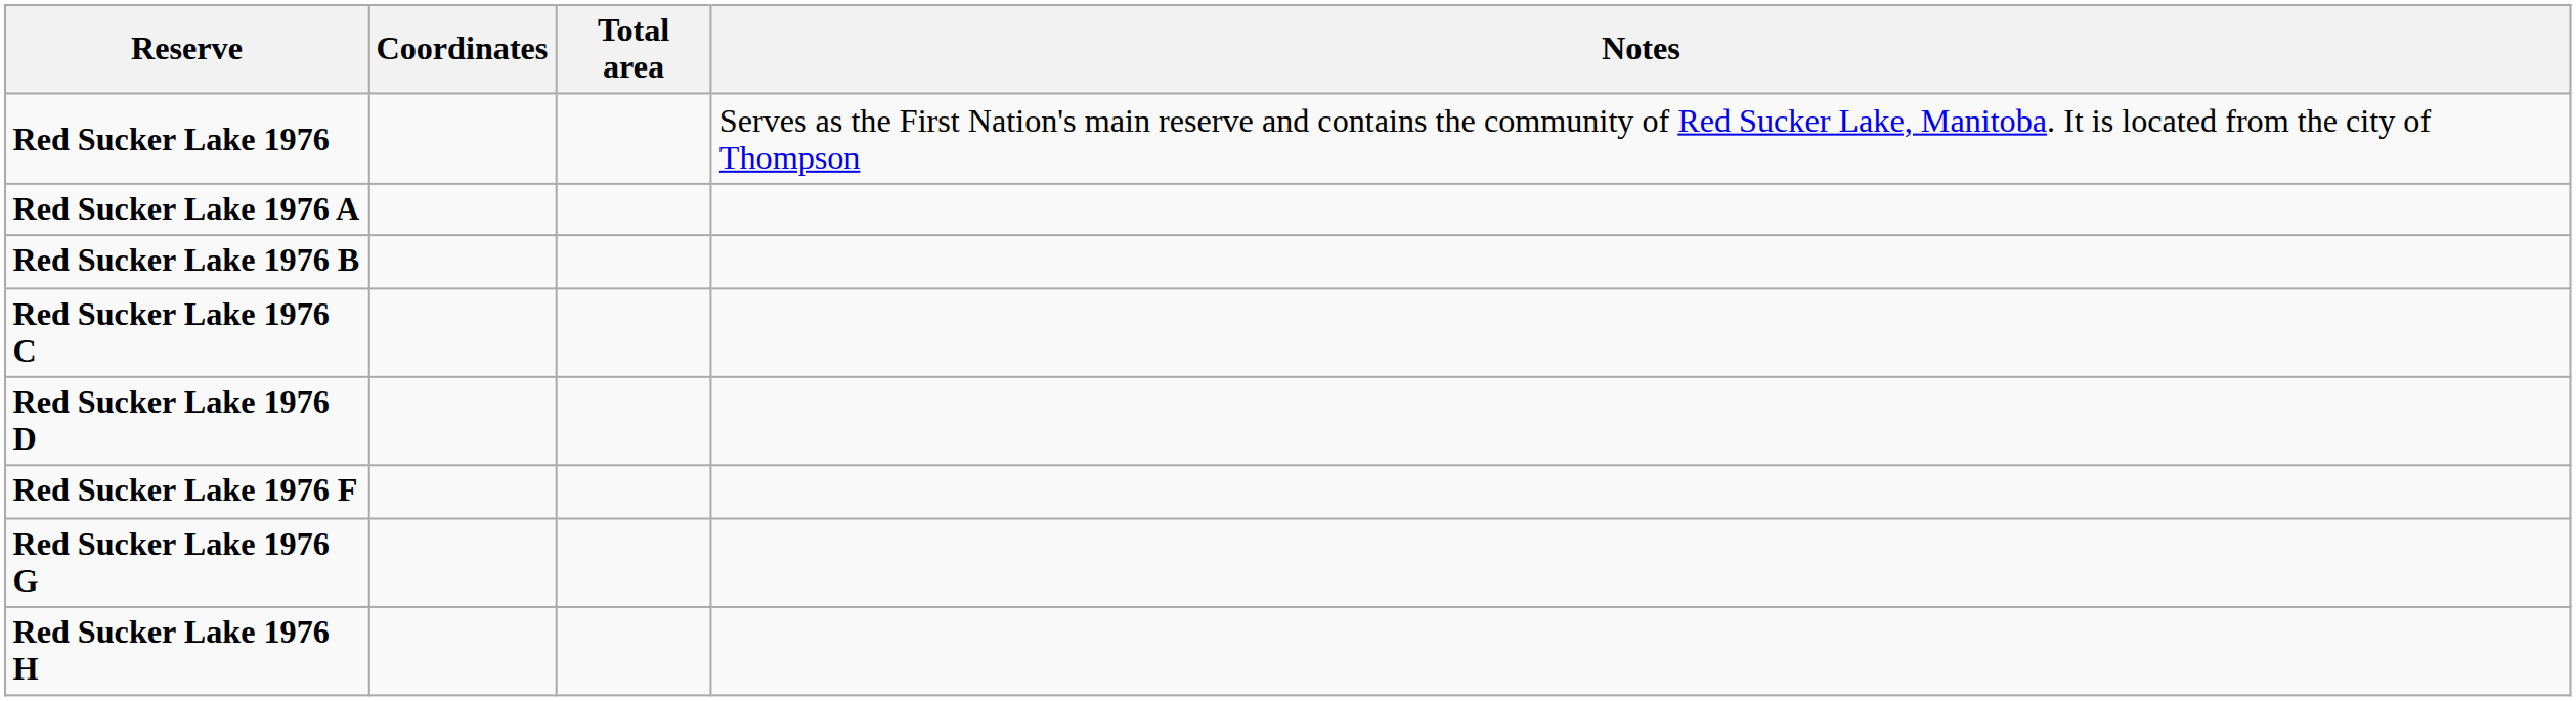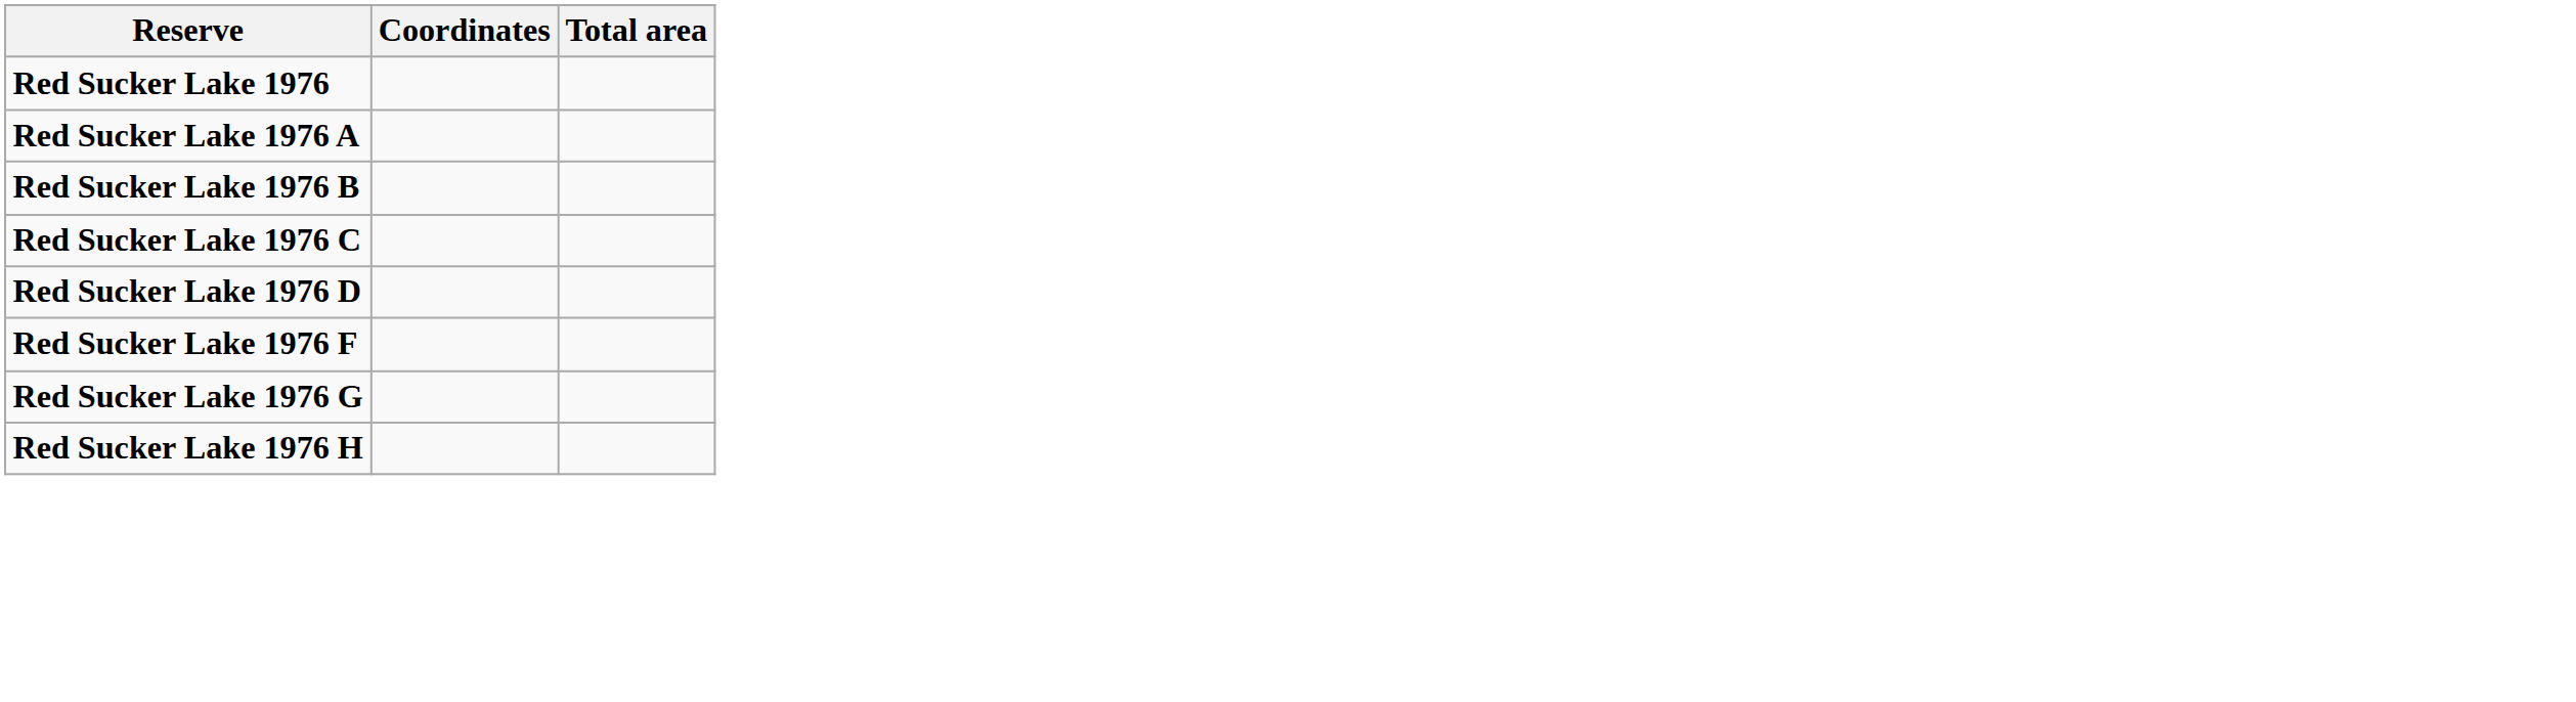- column: Notes | Serves as the First Nation's main reserve and contains the community of Red Sucker Lake, Manitoba. It is located from the city of Thompson
